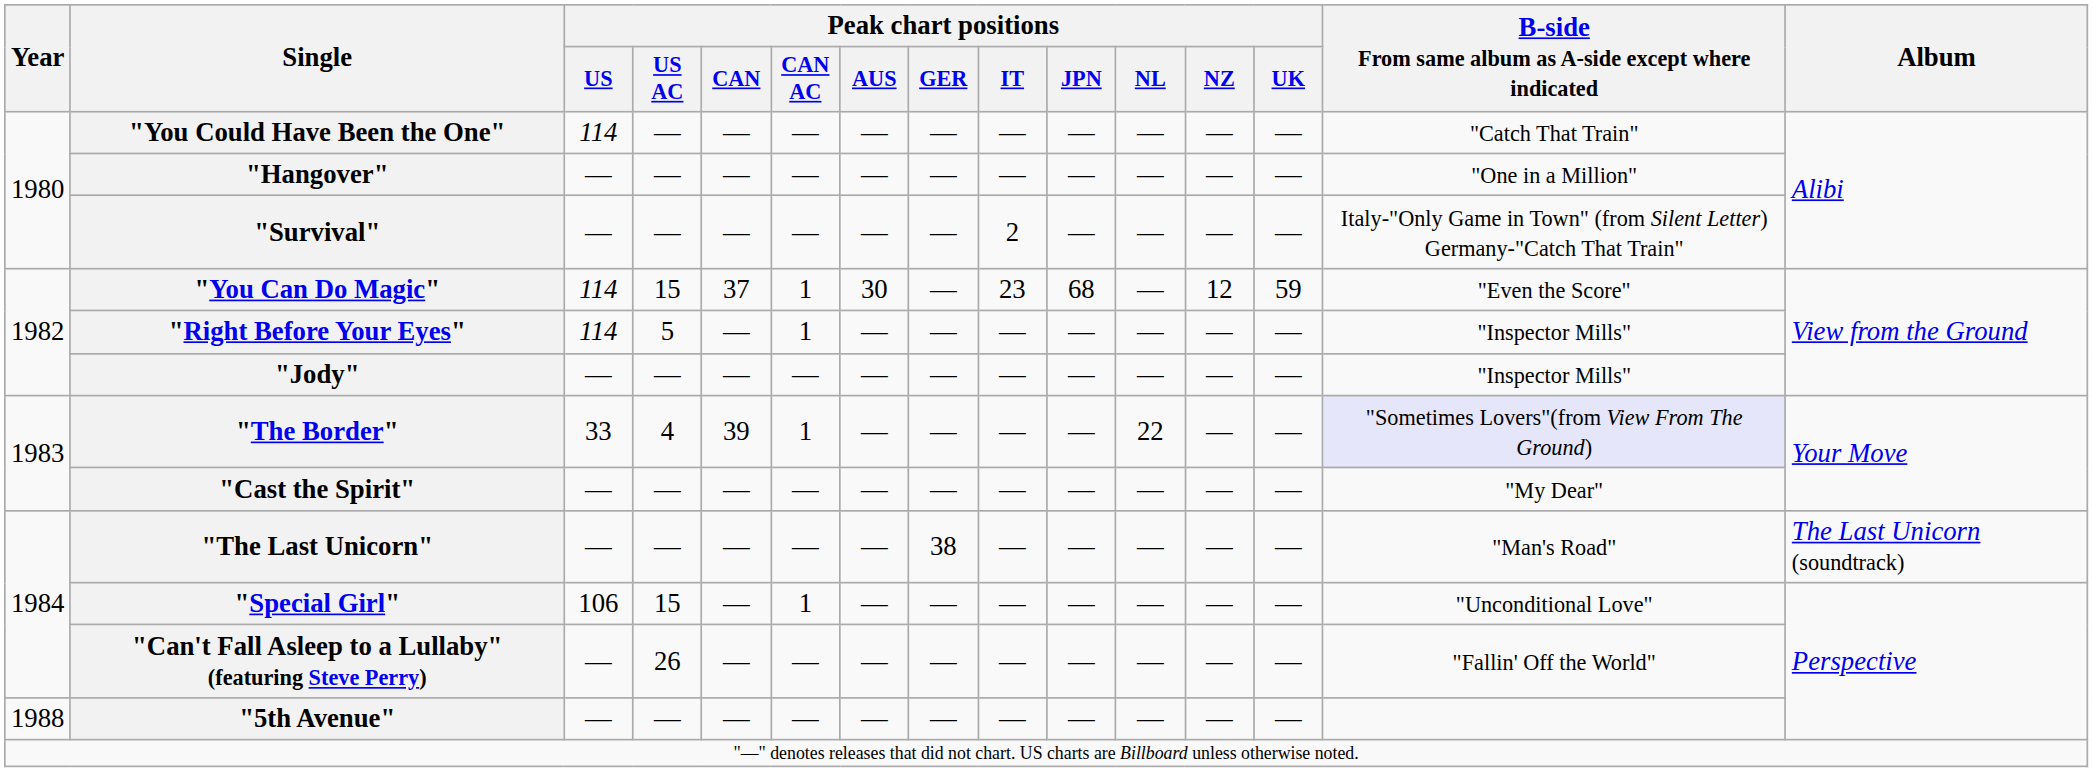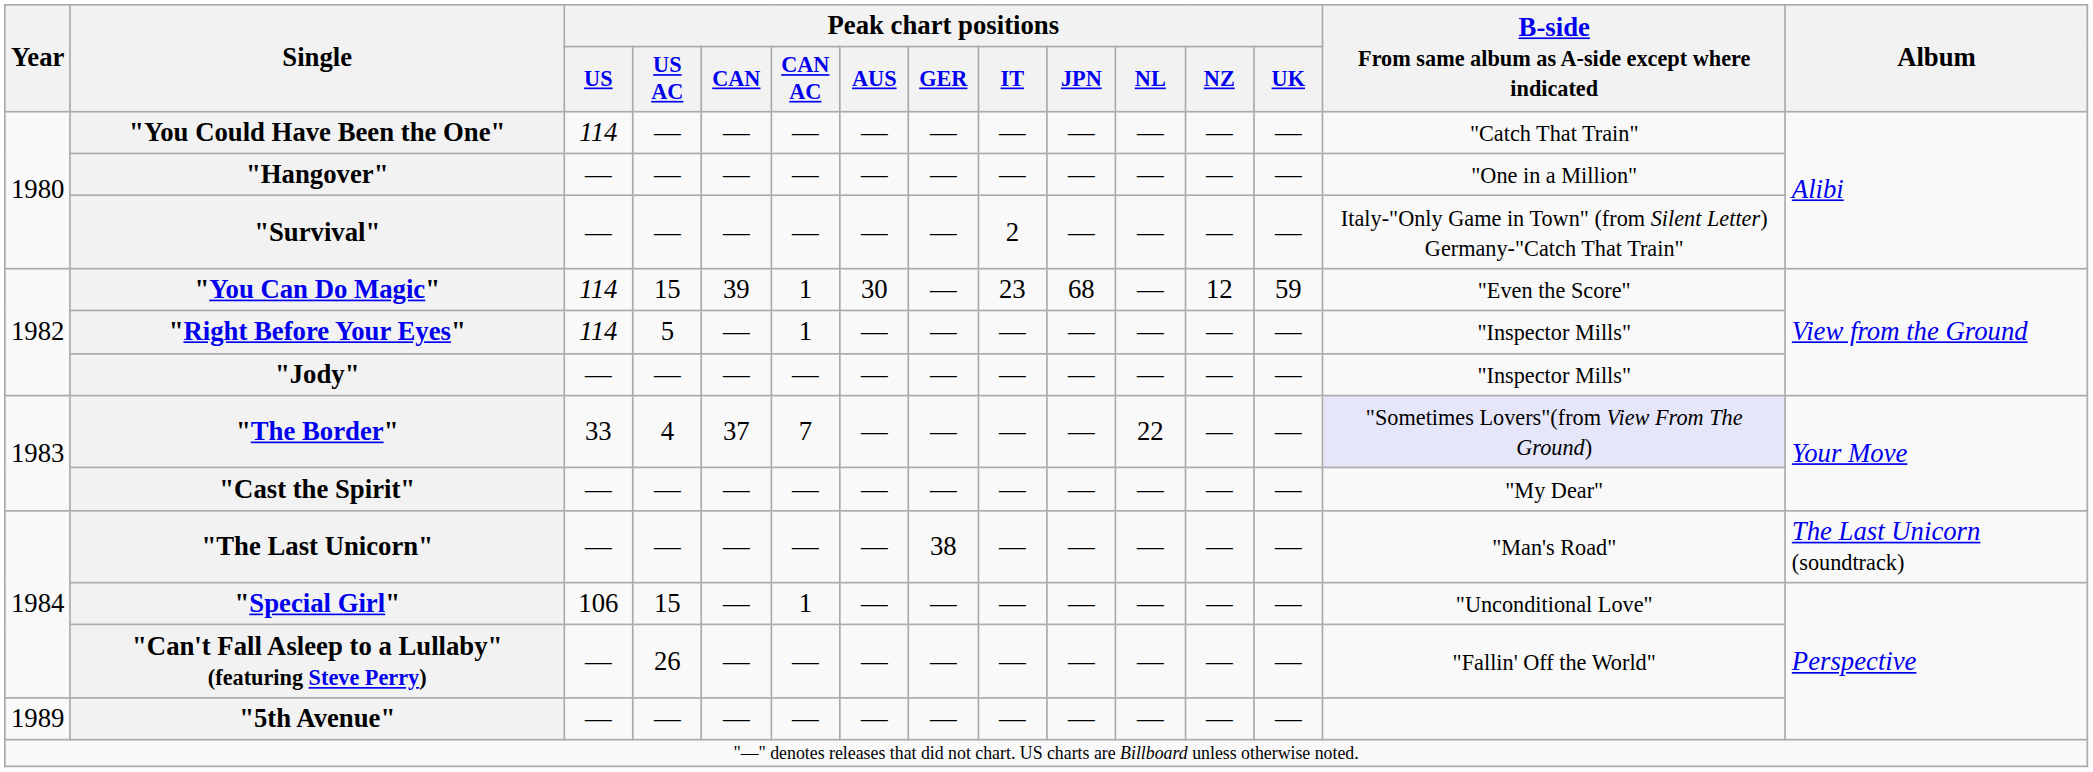"You Can Do Magic" | Peak chart positions / CAN: 37 -> 39
"The Border" | Peak chart positions / CAN: 39 -> 37
"The Border" | Peak chart positions / CAN AC: 1 -> 7
"5th Avenue" | Year: 1988 -> 1989
